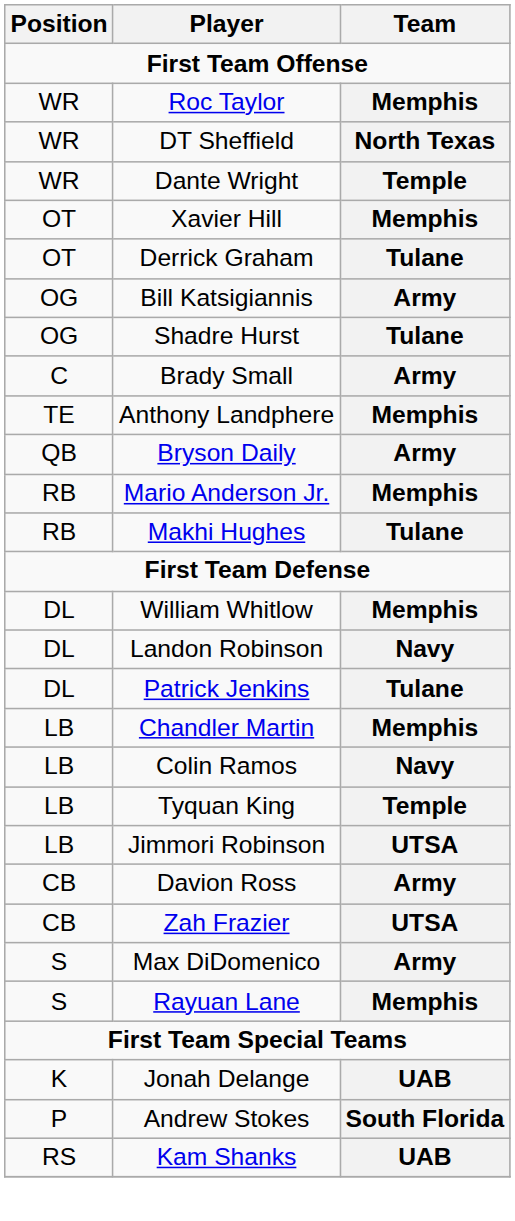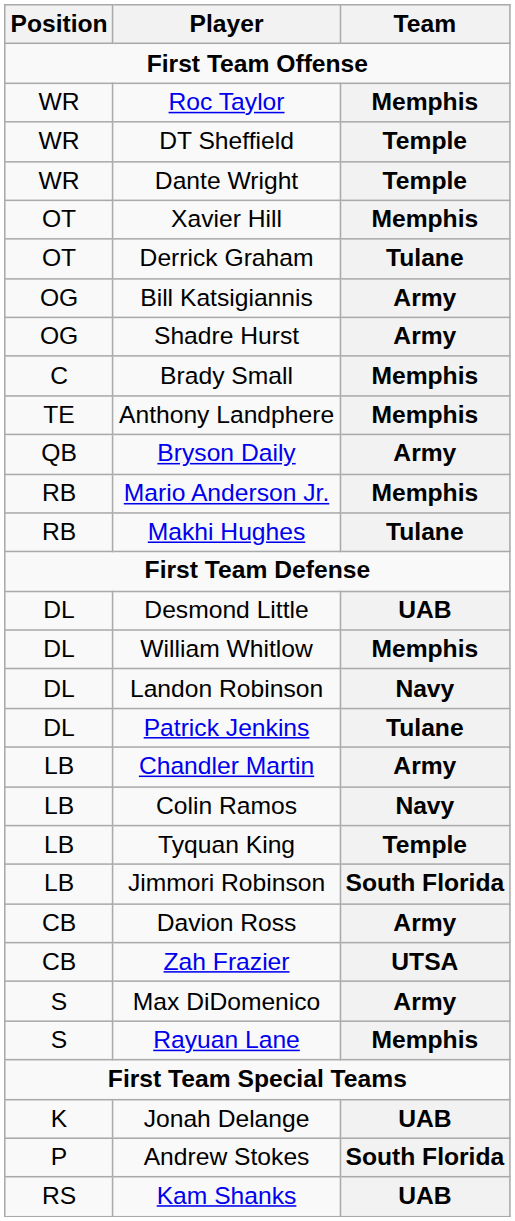DT Sheffield | Team: North Texas -> Temple
Shadre Hurst | Team: Tulane -> Army
Brady Small | Team: Army -> Memphis
+ row: DL | Desmond Little | UAB
Chandler Martin | Team: Memphis -> Army
Jimmori Robinson | Team: UTSA -> South Florida
